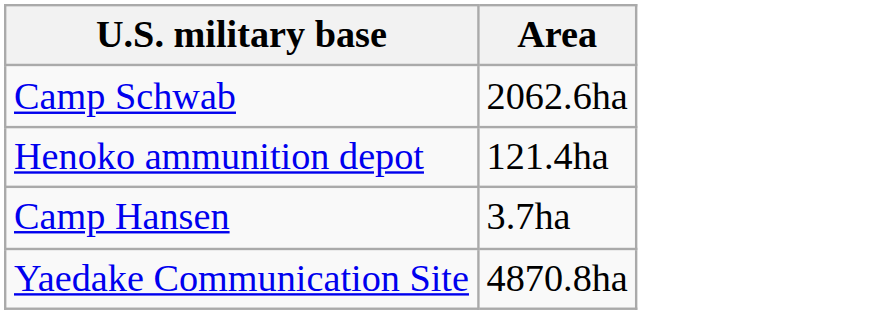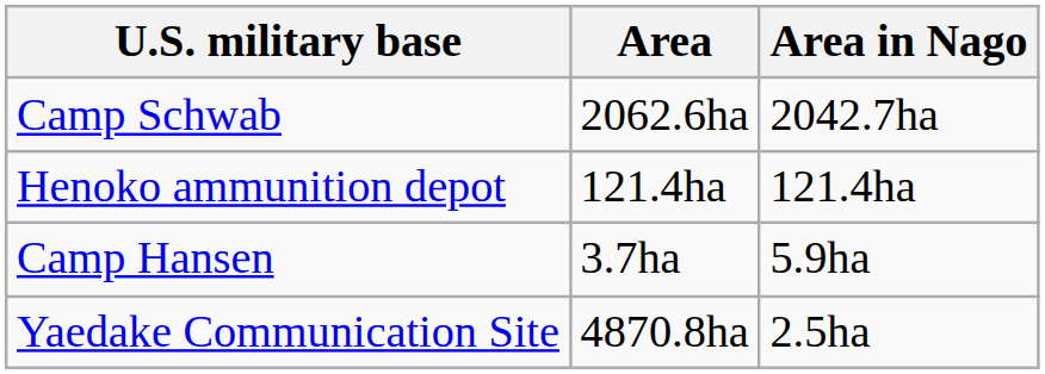+ column: Area in Nago | 2042.7ha | 121.4ha | 5.9ha | 2.5ha
